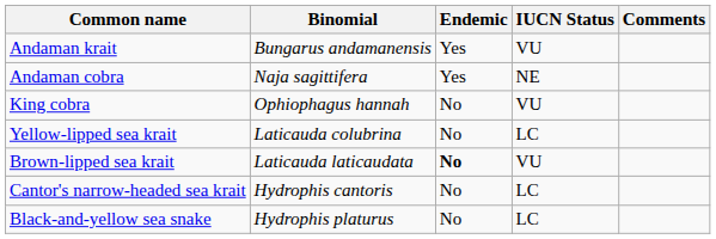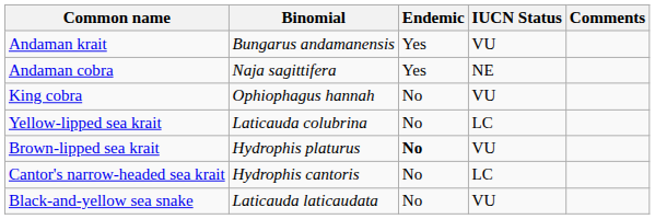Brown-lipped sea krait | Binomial: Laticauda laticaudata -> Hydrophis platurus
Black-and-yellow sea snake | Binomial: Hydrophis platurus -> Laticauda laticaudata
Black-and-yellow sea snake | IUCN Status: LC -> VU
